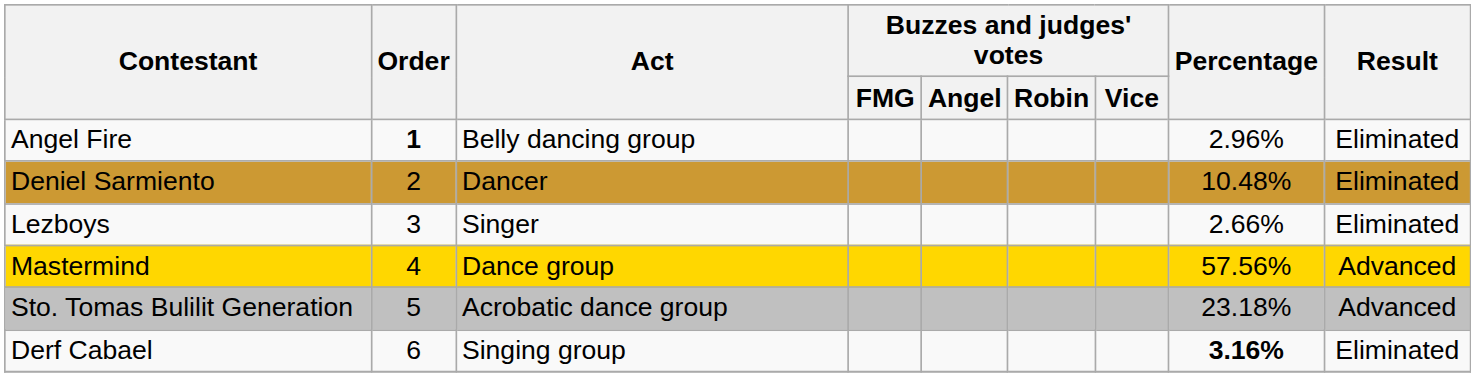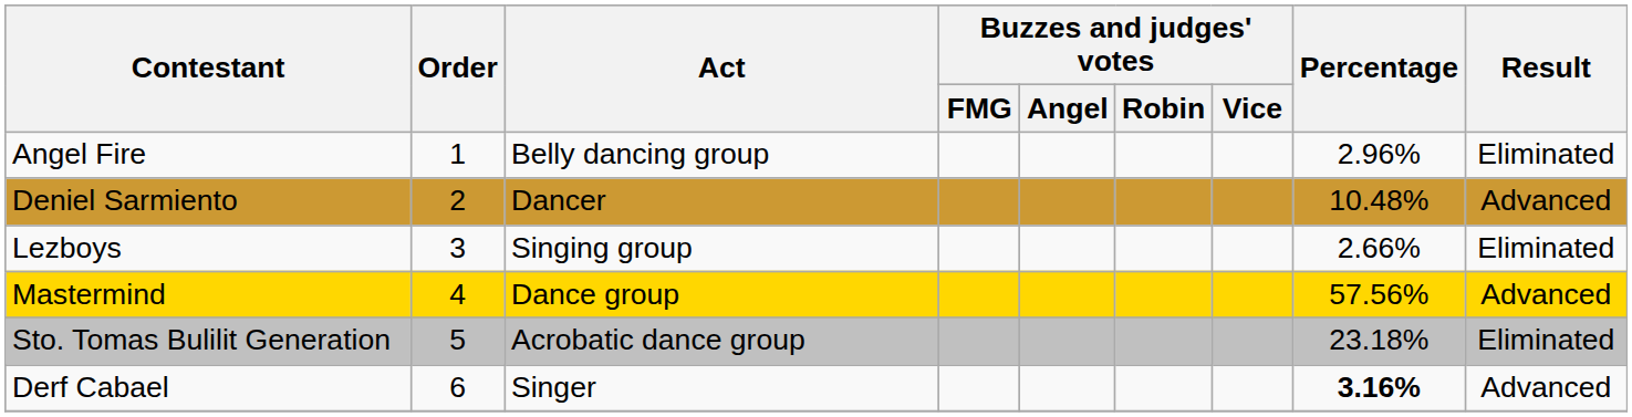Angel Fire | Order: bold -> normal
Deniel Sarmiento | Result: Eliminated -> Advanced
Lezboys | Act: Singer -> Singing group
Sto. Tomas Bulilit Generation | Result: Advanced -> Eliminated
Derf Cabael | Act: Singing group -> Singer
Derf Cabael | Result: Eliminated -> Advanced
